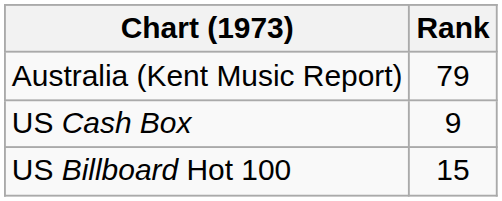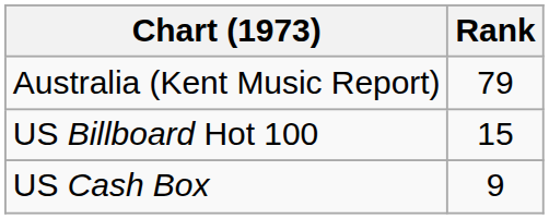rows swapped: US Billboard Hot 100 <-> US Cash Box
